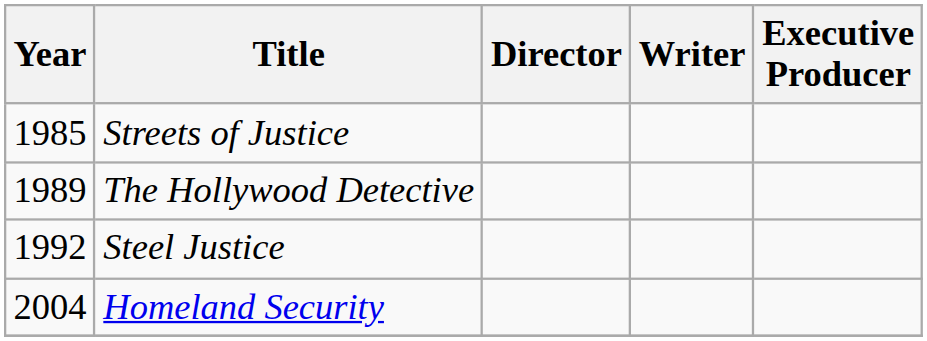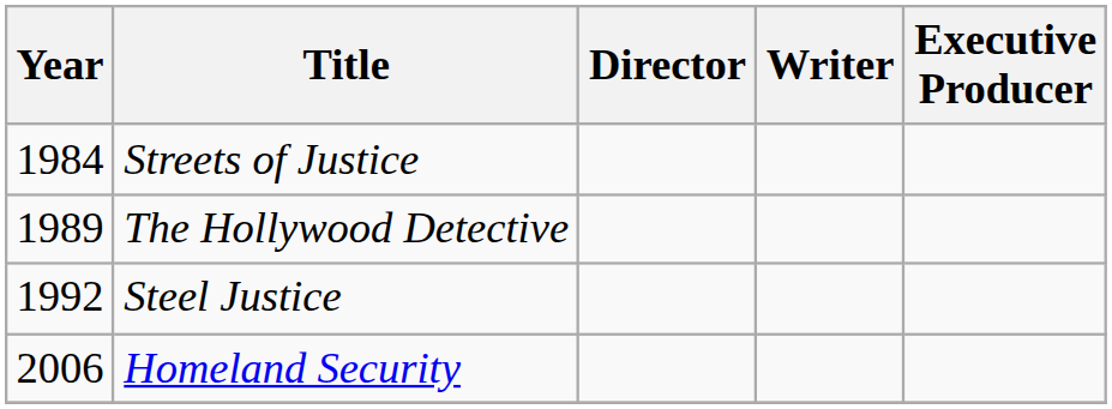Streets of Justice | Year: 1985 -> 1984
Homeland Security | Year: 2004 -> 2006
